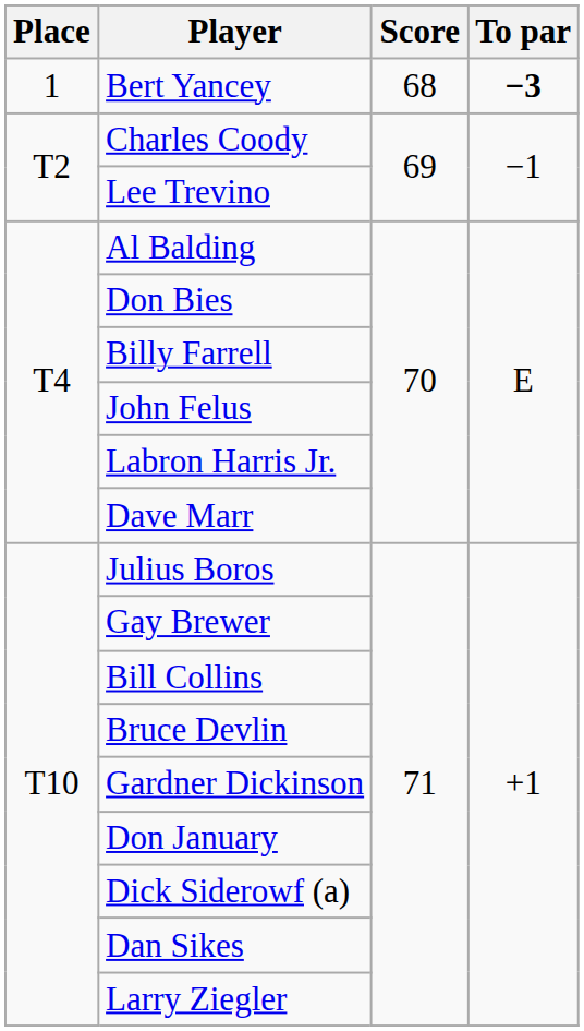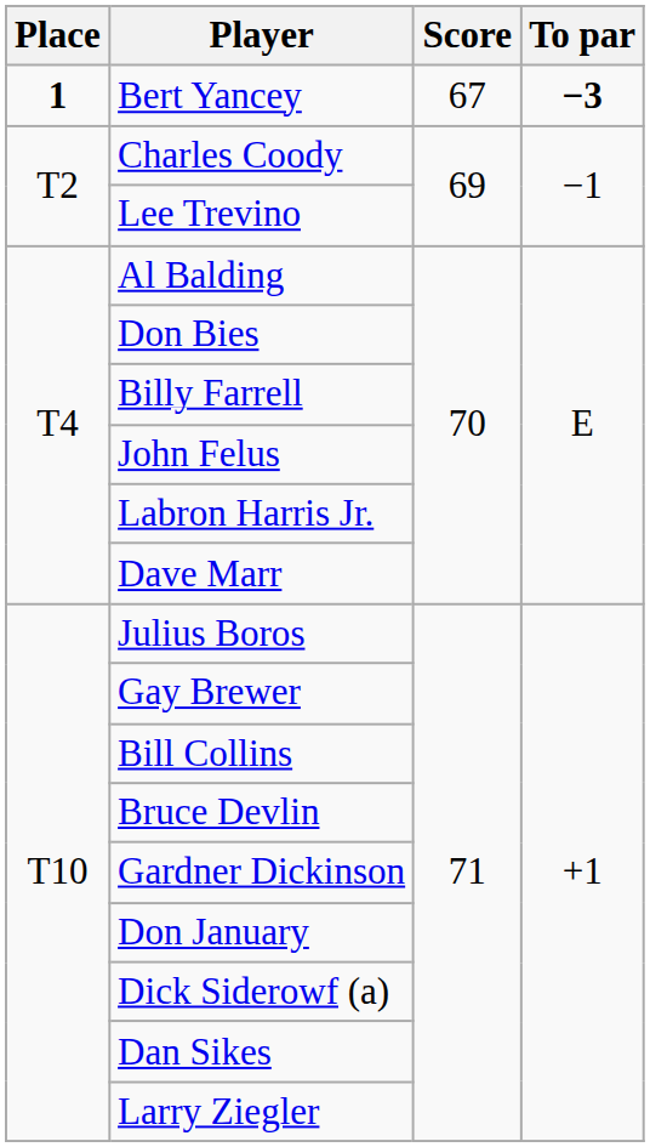Bert Yancey | Place: normal -> bold
Bert Yancey | Score: 68 -> 67
